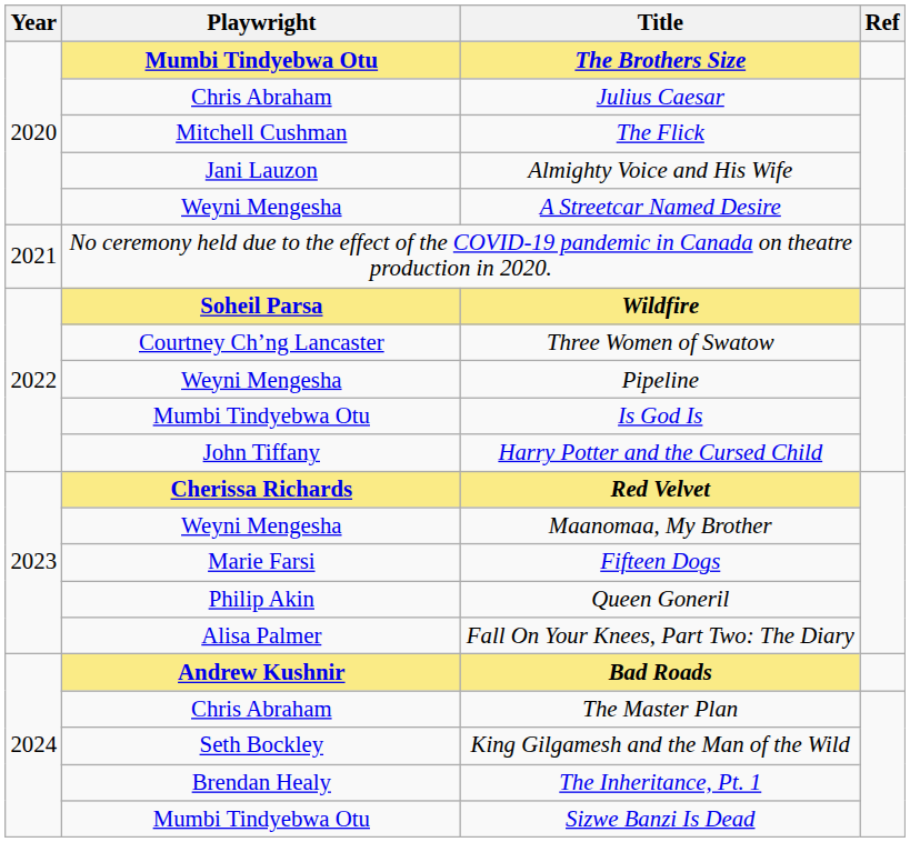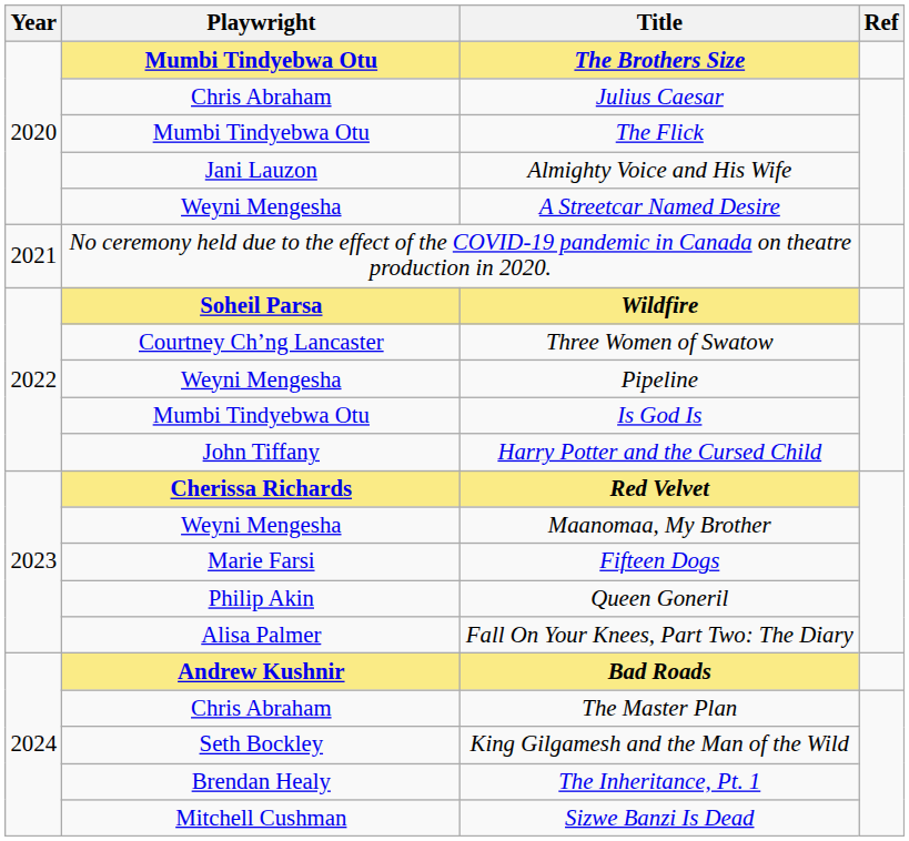The Flick | Playwright: Mitchell Cushman -> Mumbi Tindyebwa Otu
Sizwe Banzi Is Dead | Playwright: Mumbi Tindyebwa Otu -> Mitchell Cushman
